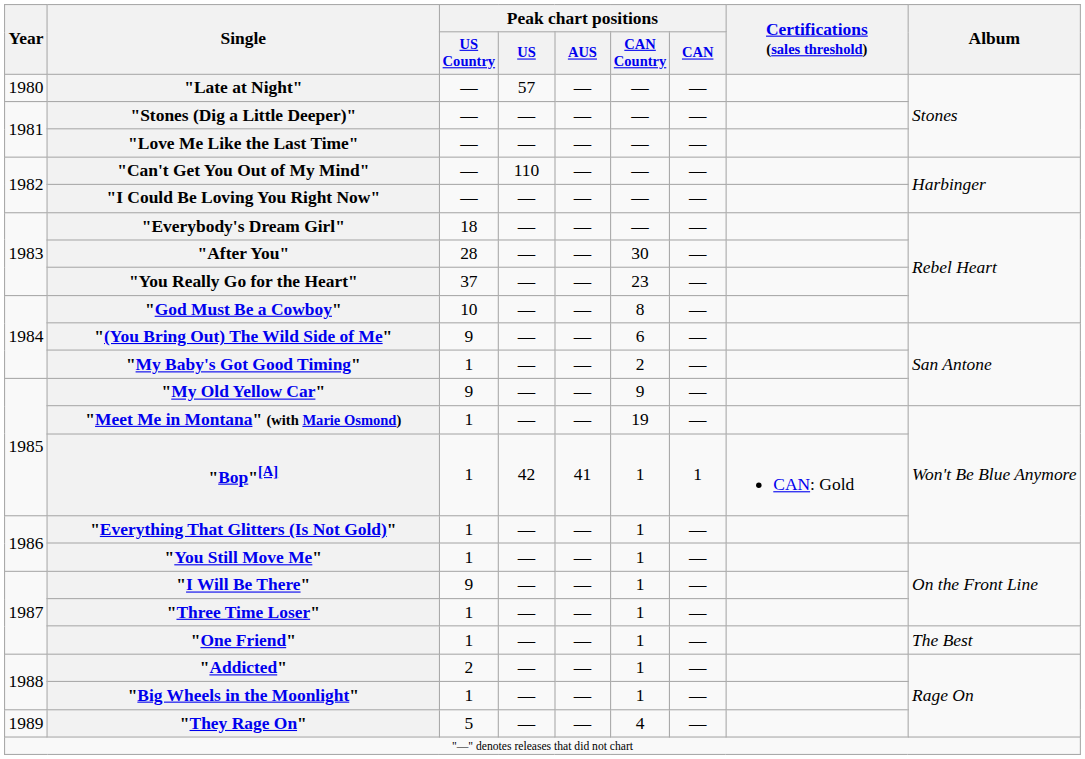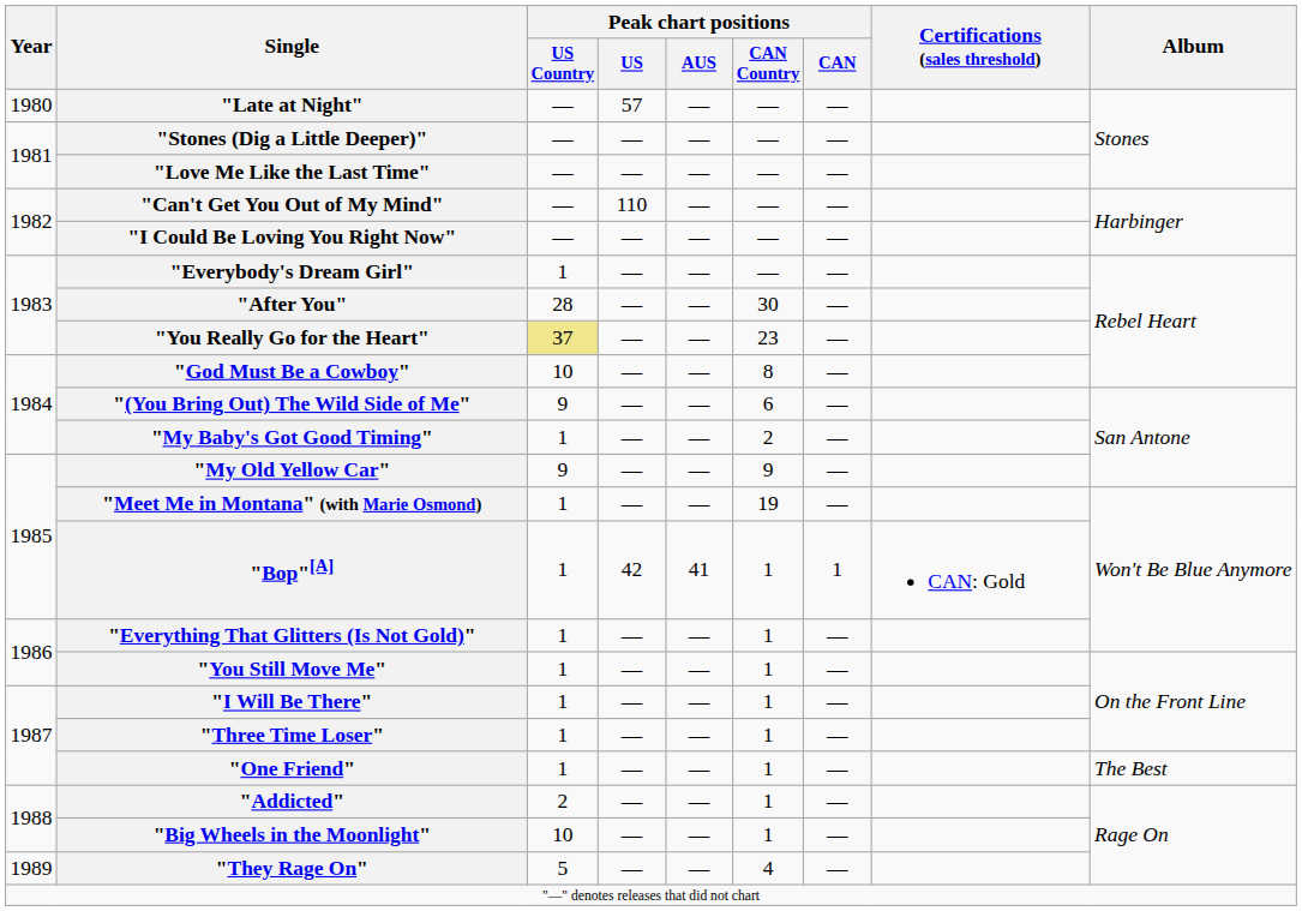"Everybody's Dream Girl" | Peak chart positions / US Country: 18 -> 1
"You Really Go for the Heart" | Peak chart positions / US Country: no background -> khaki background
"I Will Be There" | Peak chart positions / US Country: 9 -> 1
"Big Wheels in the Moonlight" | Peak chart positions / US Country: 1 -> 10
